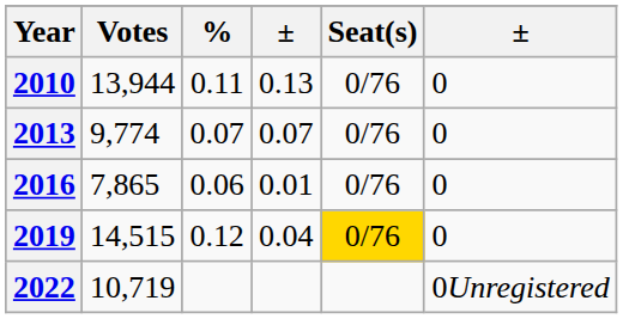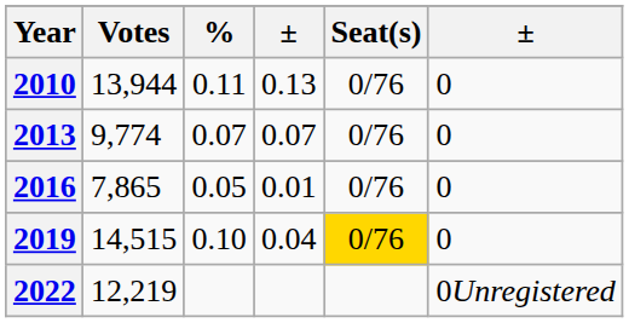2016 | %: 0.06 -> 0.05
2019 | %: 0.12 -> 0.10
2022 | Votes: 10,719 -> 12,219
